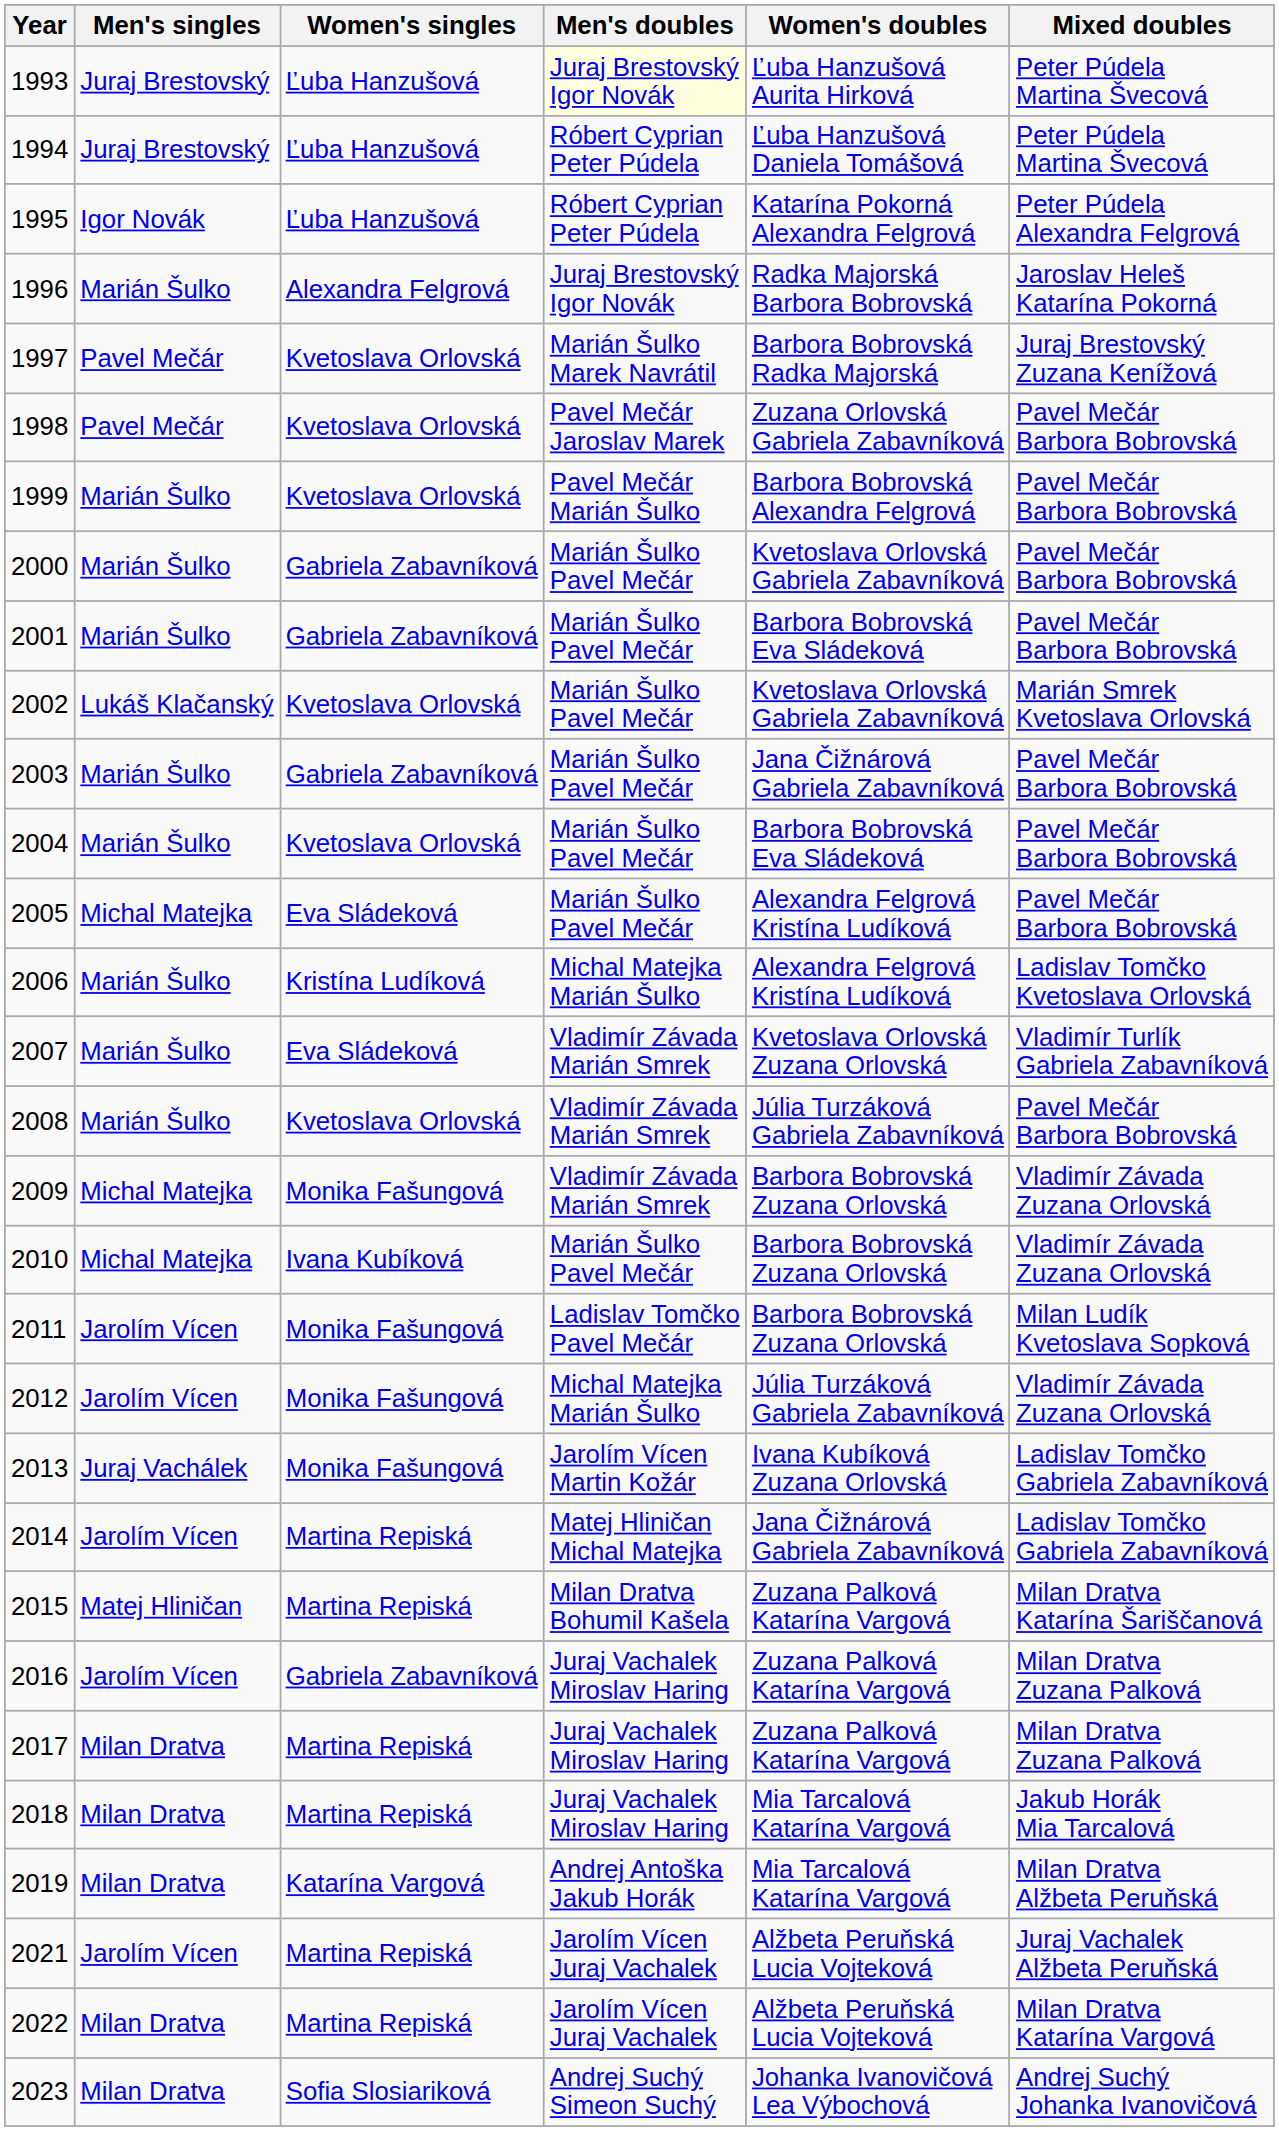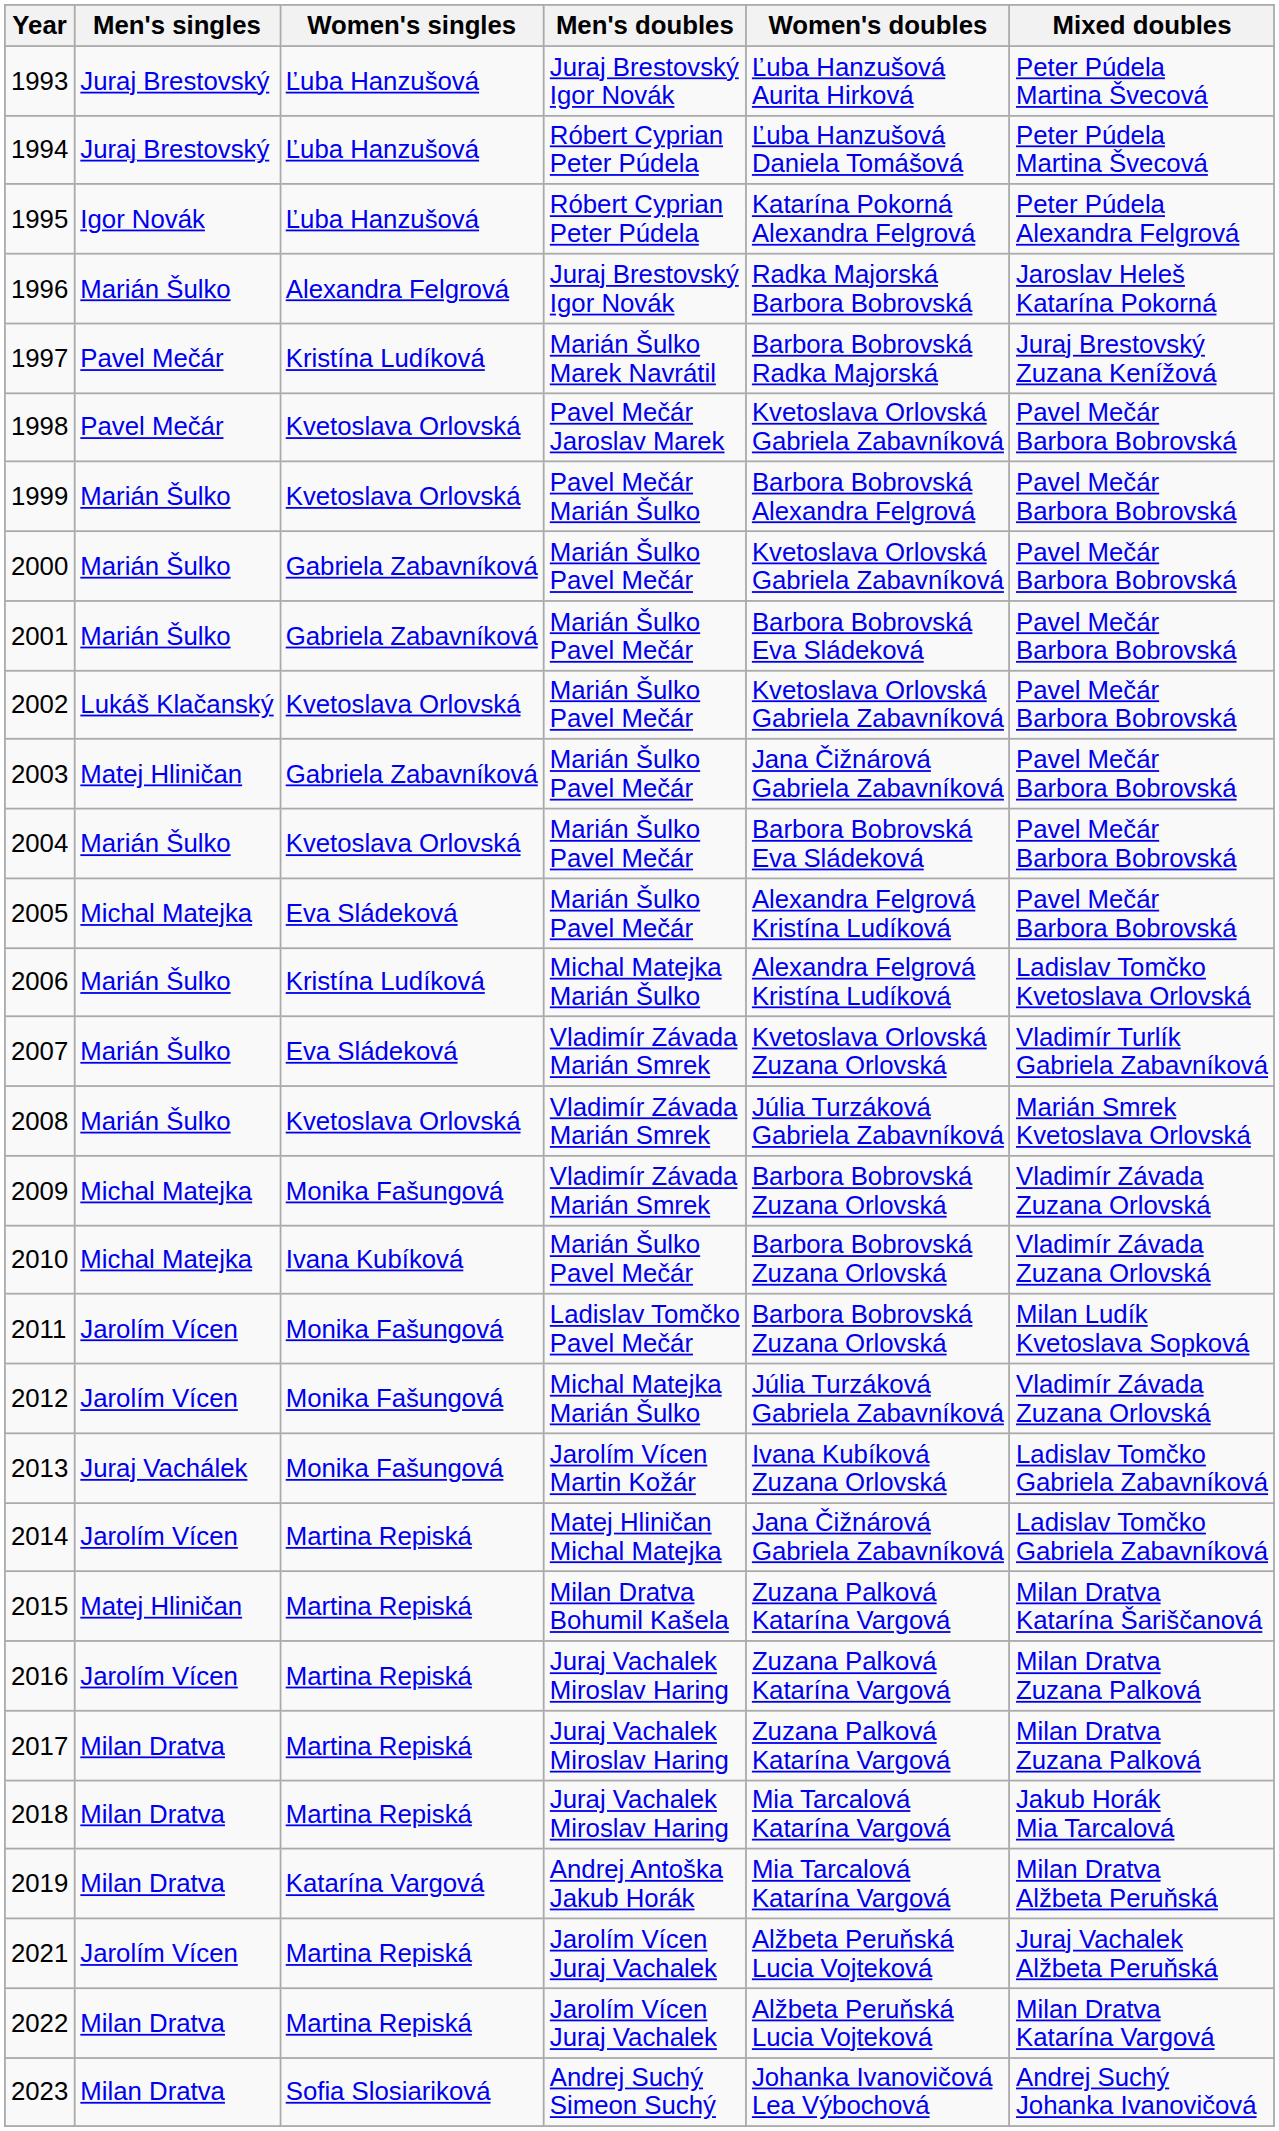1993 | Men's doubles: lightyellow background -> no background
1997 | Women's singles: Kvetoslava Orlovská -> Kristína Ludíková
1998 | Women's doubles: Zuzana Orlovská Gabriela Zabavníková -> Kvetoslava Orlovská Gabriela Zabavníková
2002 | Mixed doubles: Marián Smrek Kvetoslava Orlovská -> Pavel Mečár Barbora Bobrovská
2003 | Men's singles: Marián Šulko -> Matej Hliničan
2008 | Mixed doubles: Pavel Mečár Barbora Bobrovská -> Marián Smrek Kvetoslava Orlovská
2016 | Women's singles: Gabriela Zabavníková -> Martina Repiská
